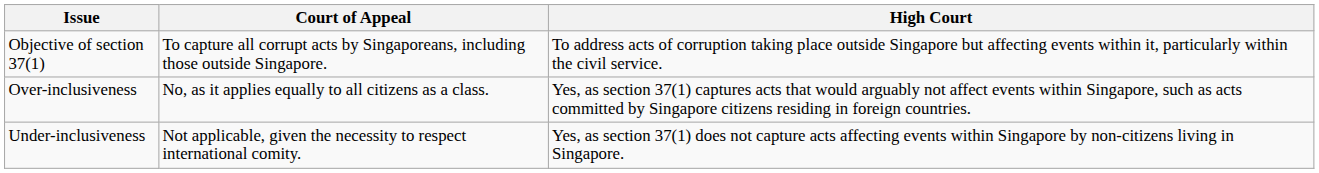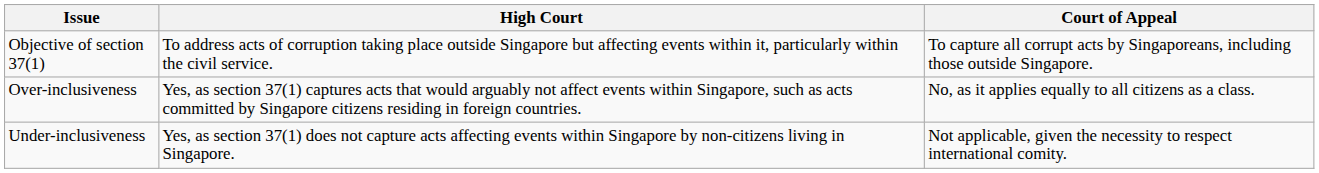columns swapped: High Court <-> Court of Appeal
